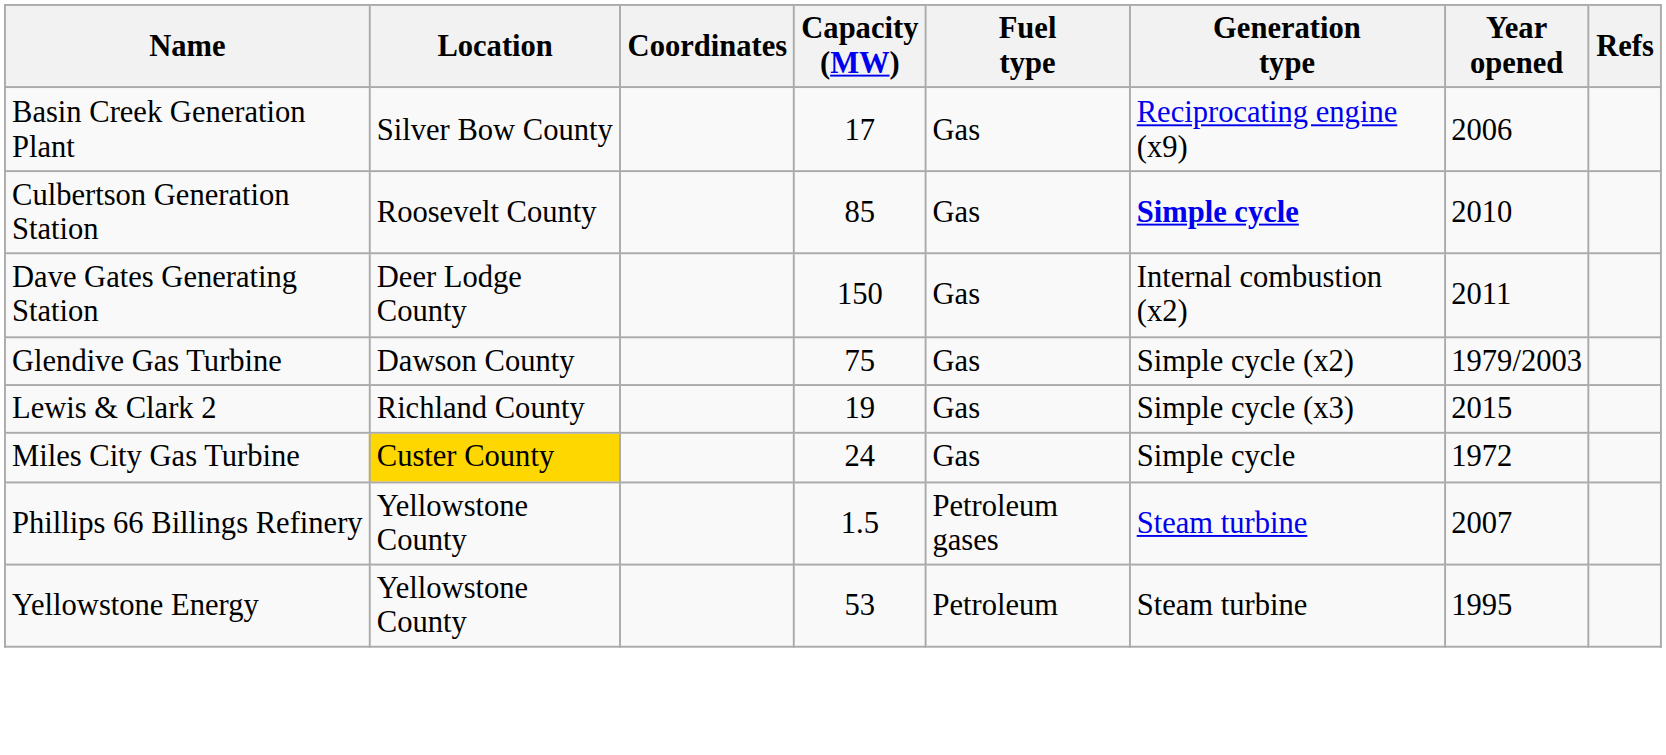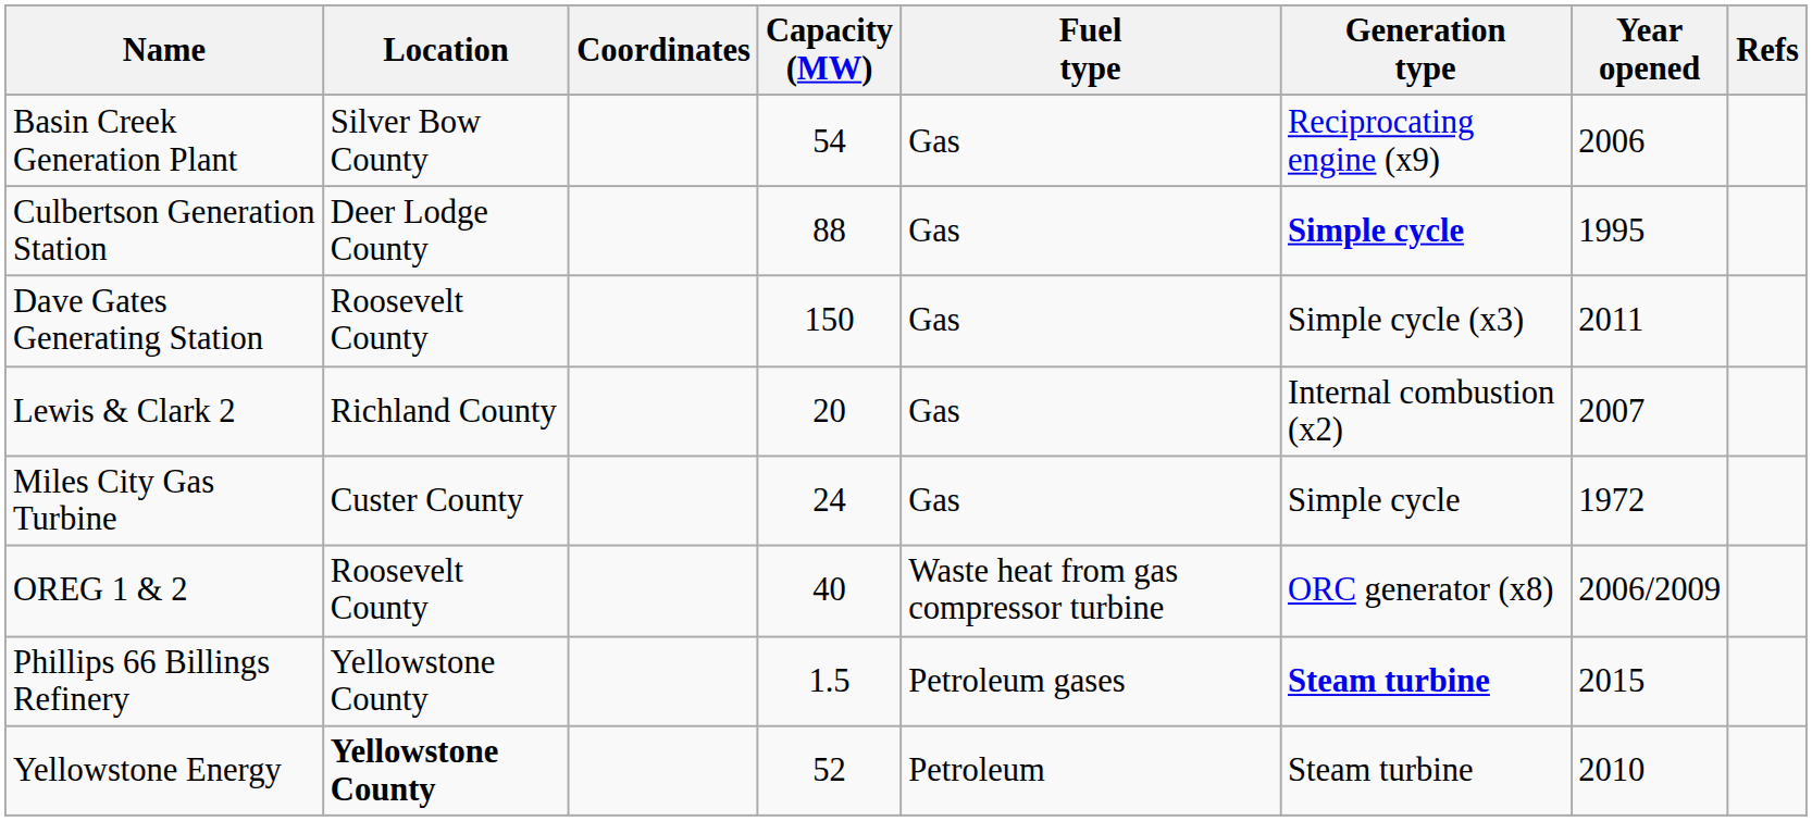Basin Creek Generation Plant | Capacity (MW): 17 -> 54
Culbertson Generation Station | Location: Roosevelt County -> Deer Lodge County
Culbertson Generation Station | Capacity (MW): 85 -> 88
Culbertson Generation Station | Year opened: 2010 -> 1995
Dave Gates Generating Station | Location: Deer Lodge County -> Roosevelt County
Dave Gates Generating Station | Generation type: Internal combustion (x2) -> Simple cycle (x3)
- row: Glendive Gas Turbine | Dawson County | 75 | Gas | Simple cycle (x2) | 1979/2003
Lewis & Clark 2 | Capacity (MW): 19 -> 20
Lewis & Clark 2 | Generation type: Simple cycle (x3) -> Internal combustion (x2)
Lewis & Clark 2 | Year opened: 2015 -> 2007
Miles City Gas Turbine | Location: gold background -> no background
+ row: OREG 1 & 2 | Roosevelt County | 40 | Waste heat from gas compressor turbine | ORC generator (x8) | 2006/2009
Phillips 66 Billings Refinery | Generation type: normal -> bold
Phillips 66 Billings Refinery | Year opened: 2007 -> 2015
Yellowstone Energy | Location: normal -> bold
Yellowstone Energy | Capacity (MW): 53 -> 52
Yellowstone Energy | Year opened: 1995 -> 2010
